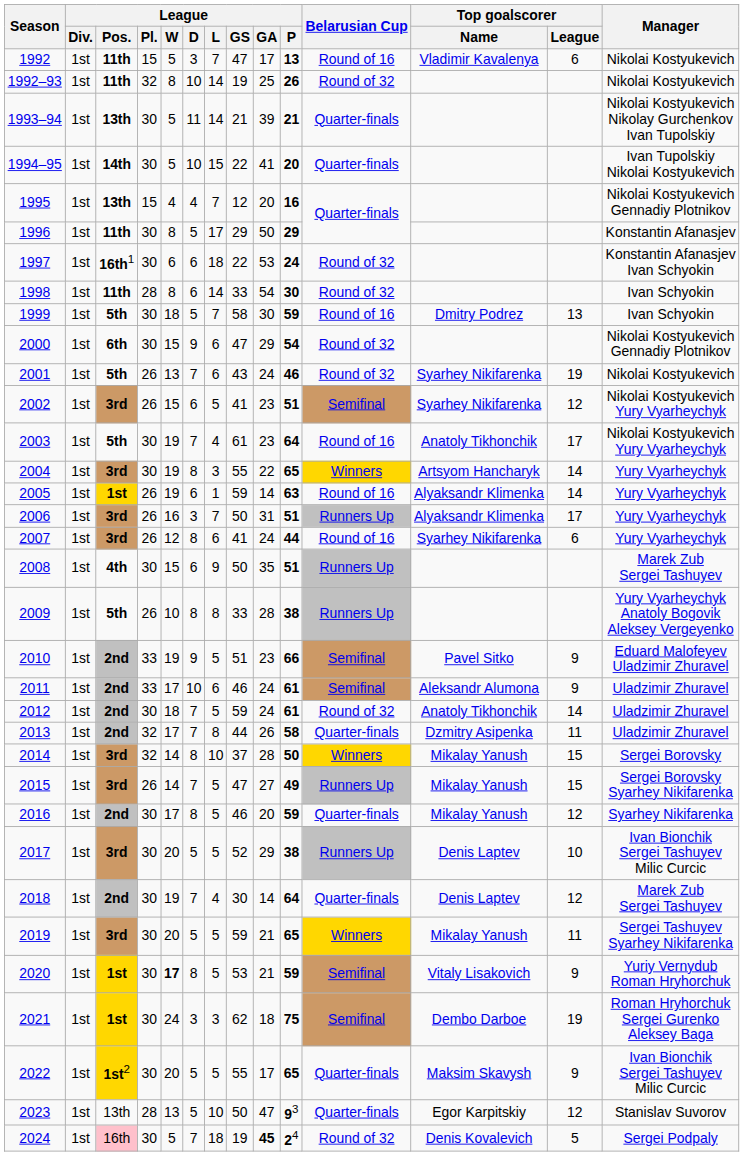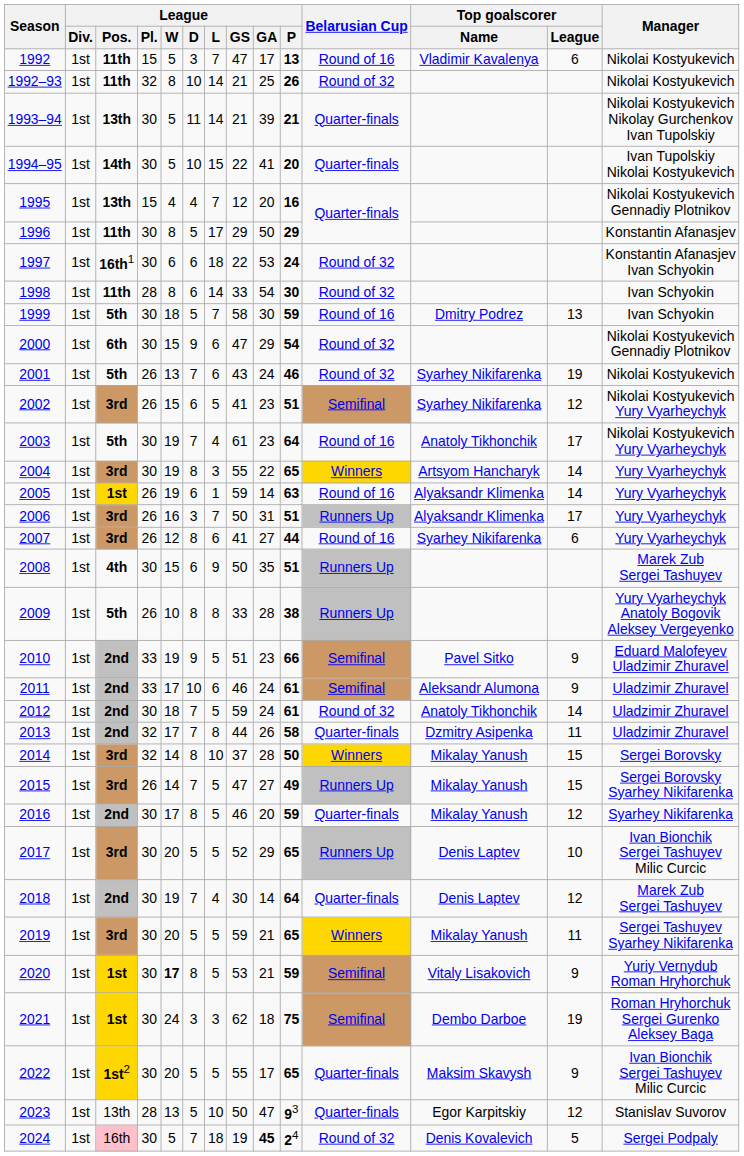1992–93 | League / GS: 19 -> 21
2007 | League / GA: 24 -> 27
2017 | League / P: 38 -> 65
